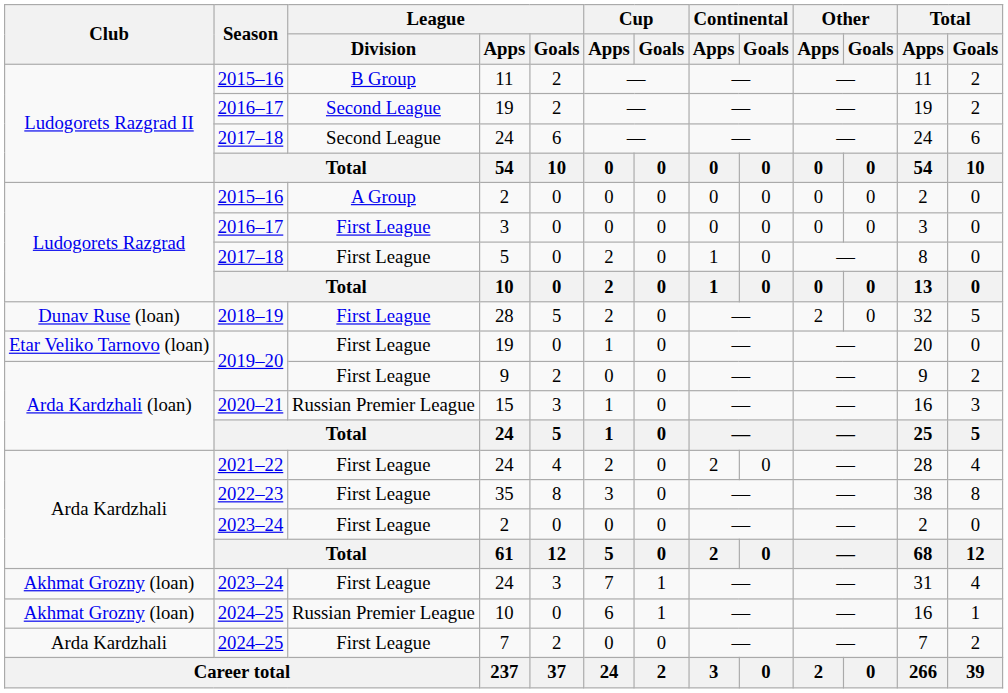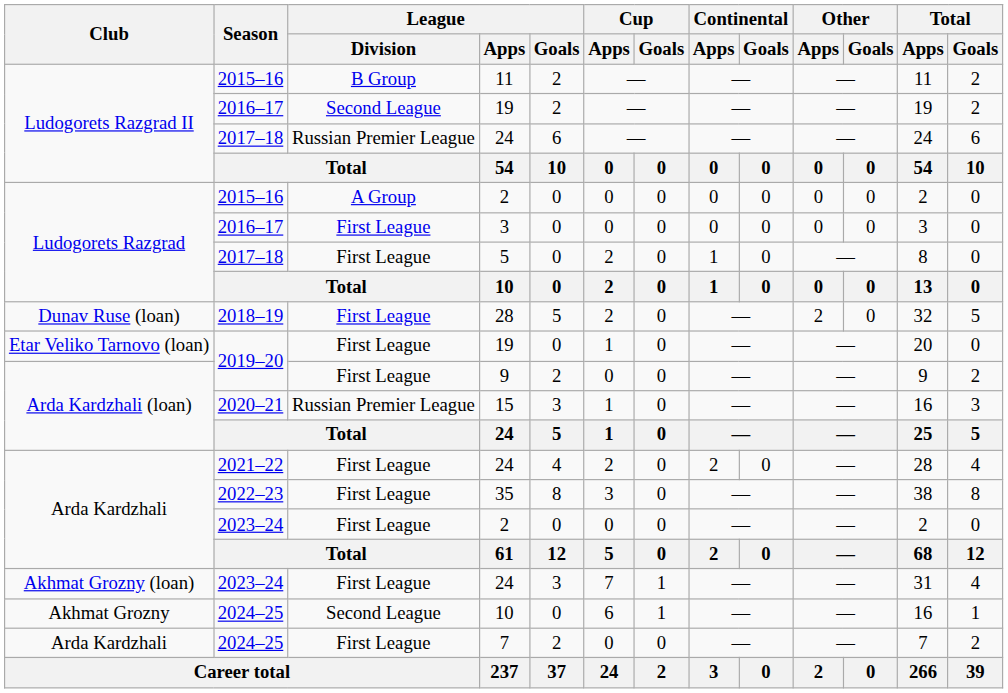2017–18 / 24 | League / Division: Second League -> Russian Premier League
2024–25 / 10 | Club: Akhmat Grozny (loan) -> Akhmat Grozny
2024–25 / 10 | League / Division: Russian Premier League -> Second League
